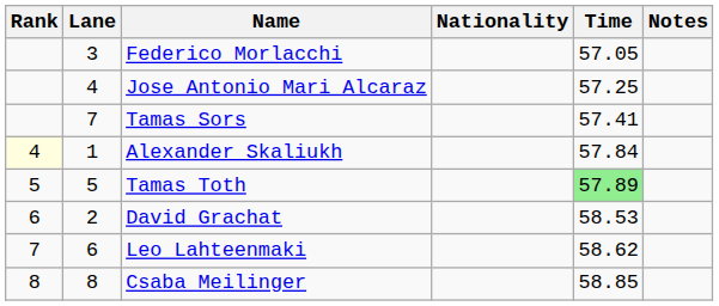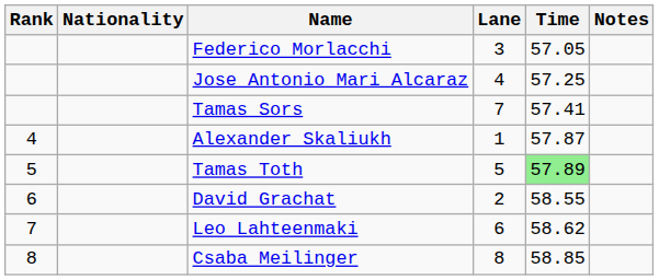columns swapped: Lane <-> Nationality
Alexander Skaliukh | Rank: lightyellow background -> no background
Alexander Skaliukh | Time: 57.84 -> 57.87
David Grachat | Time: 58.53 -> 58.55
